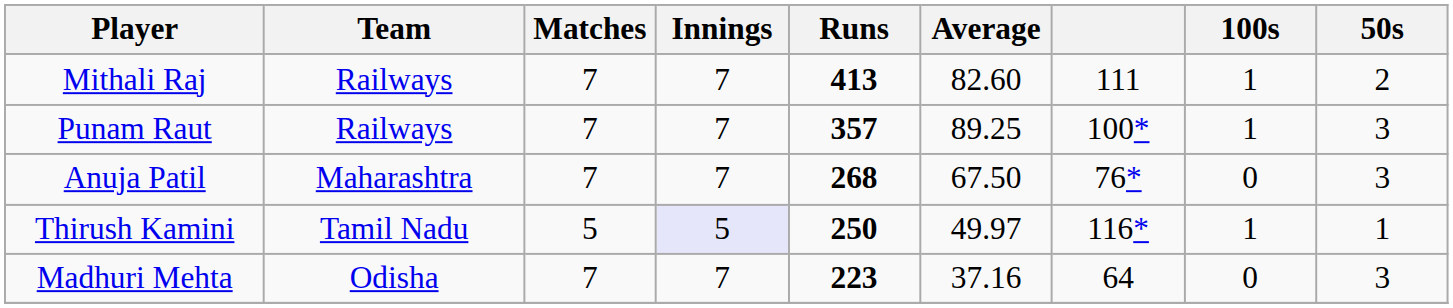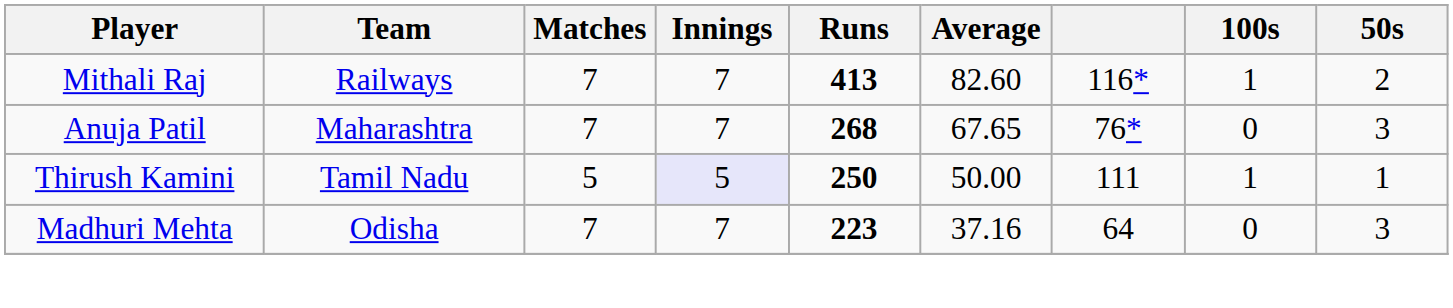Mithali Raj | column 7: 111 -> 116*
- row: Punam Raut | Railways | 7 | 7 | 357 | 89.25 | 100* | 1 | 3
Anuja Patil | Average: 67.50 -> 67.65
Thirush Kamini | Average: 49.97 -> 50.00
Thirush Kamini | column 7: 116* -> 111
